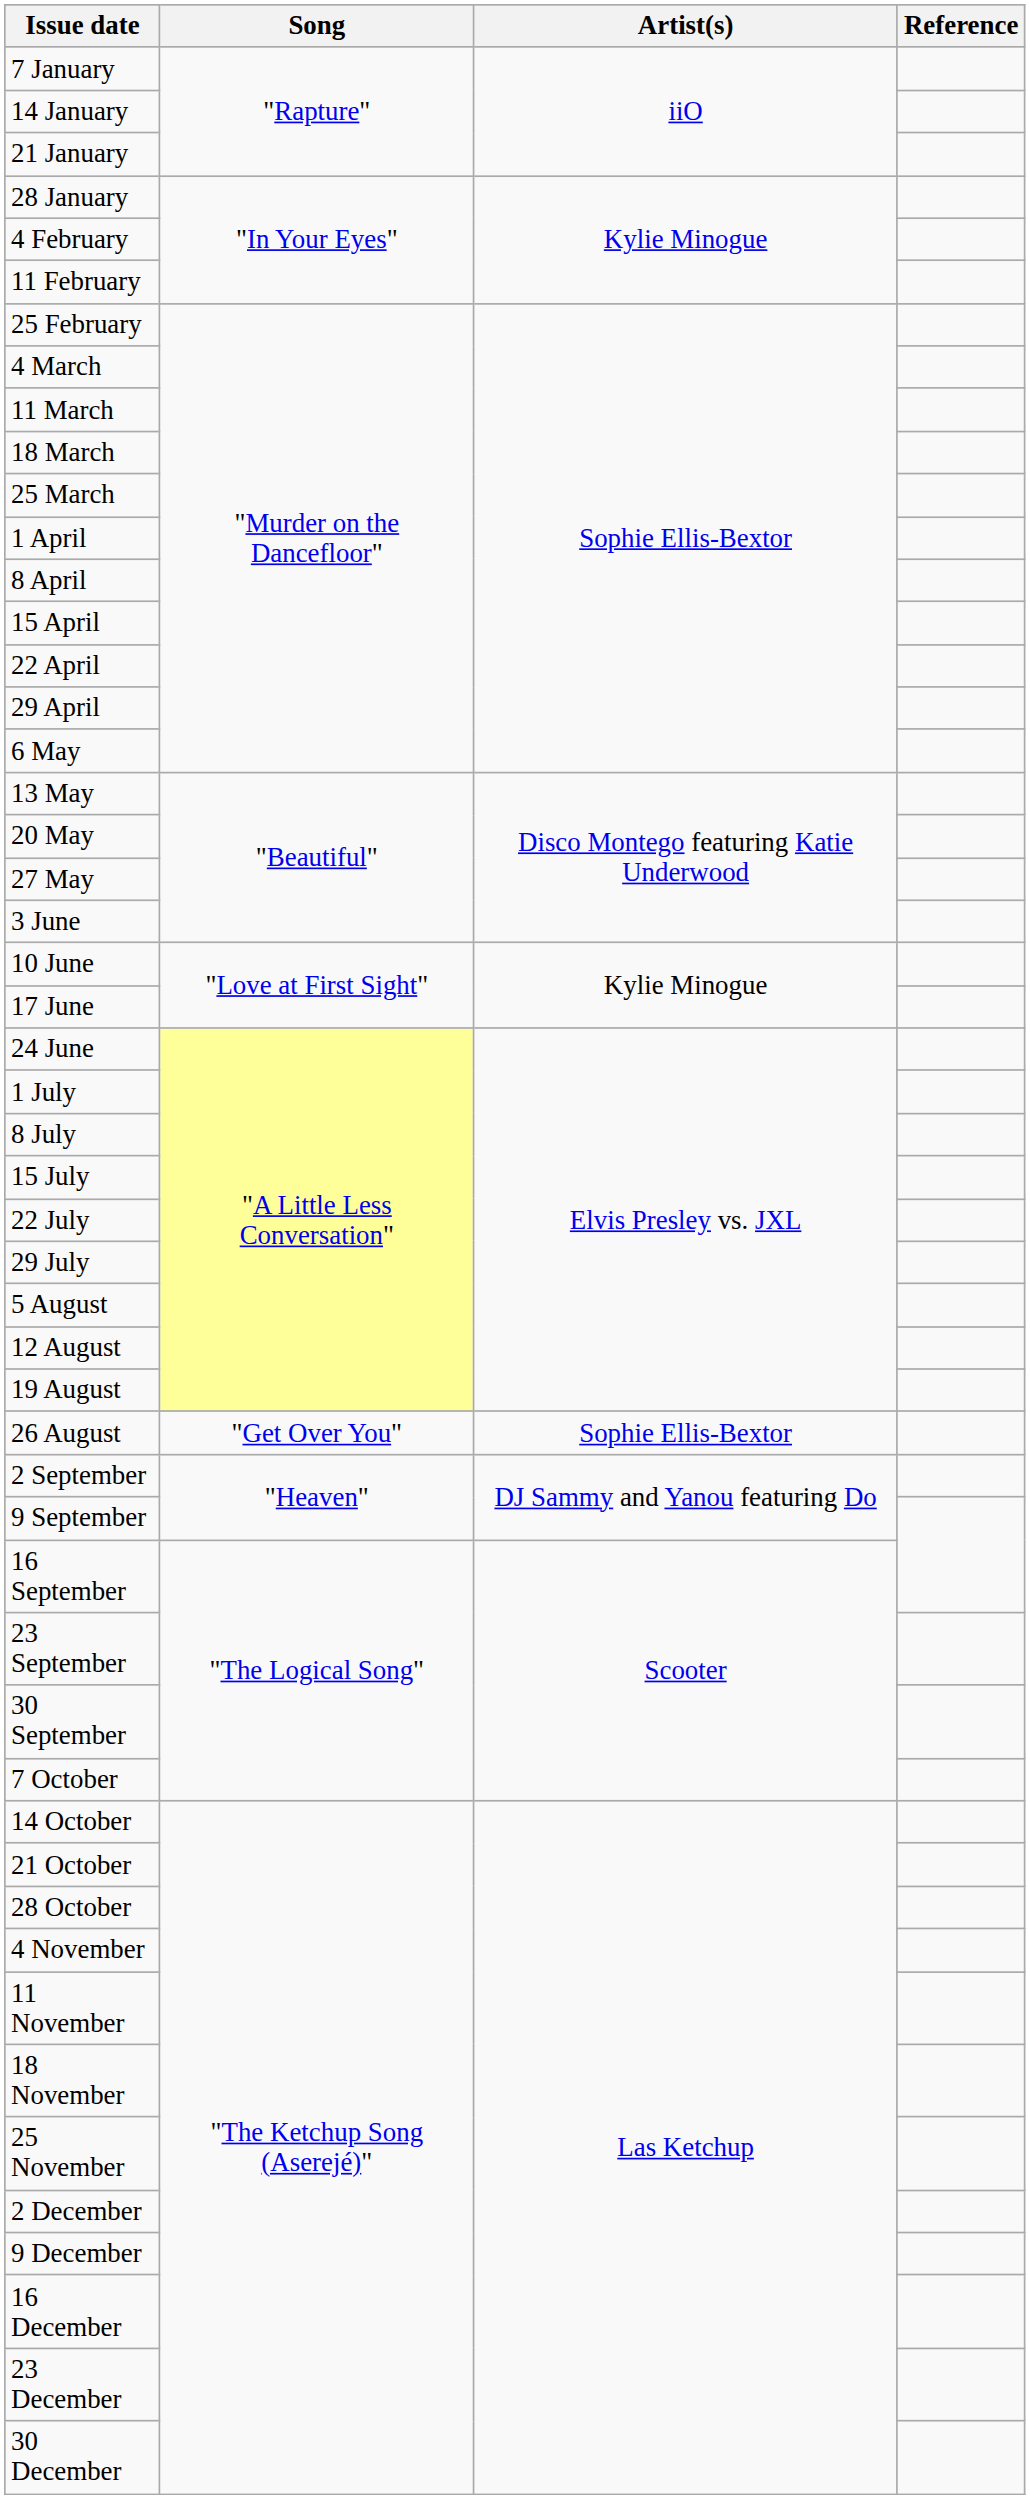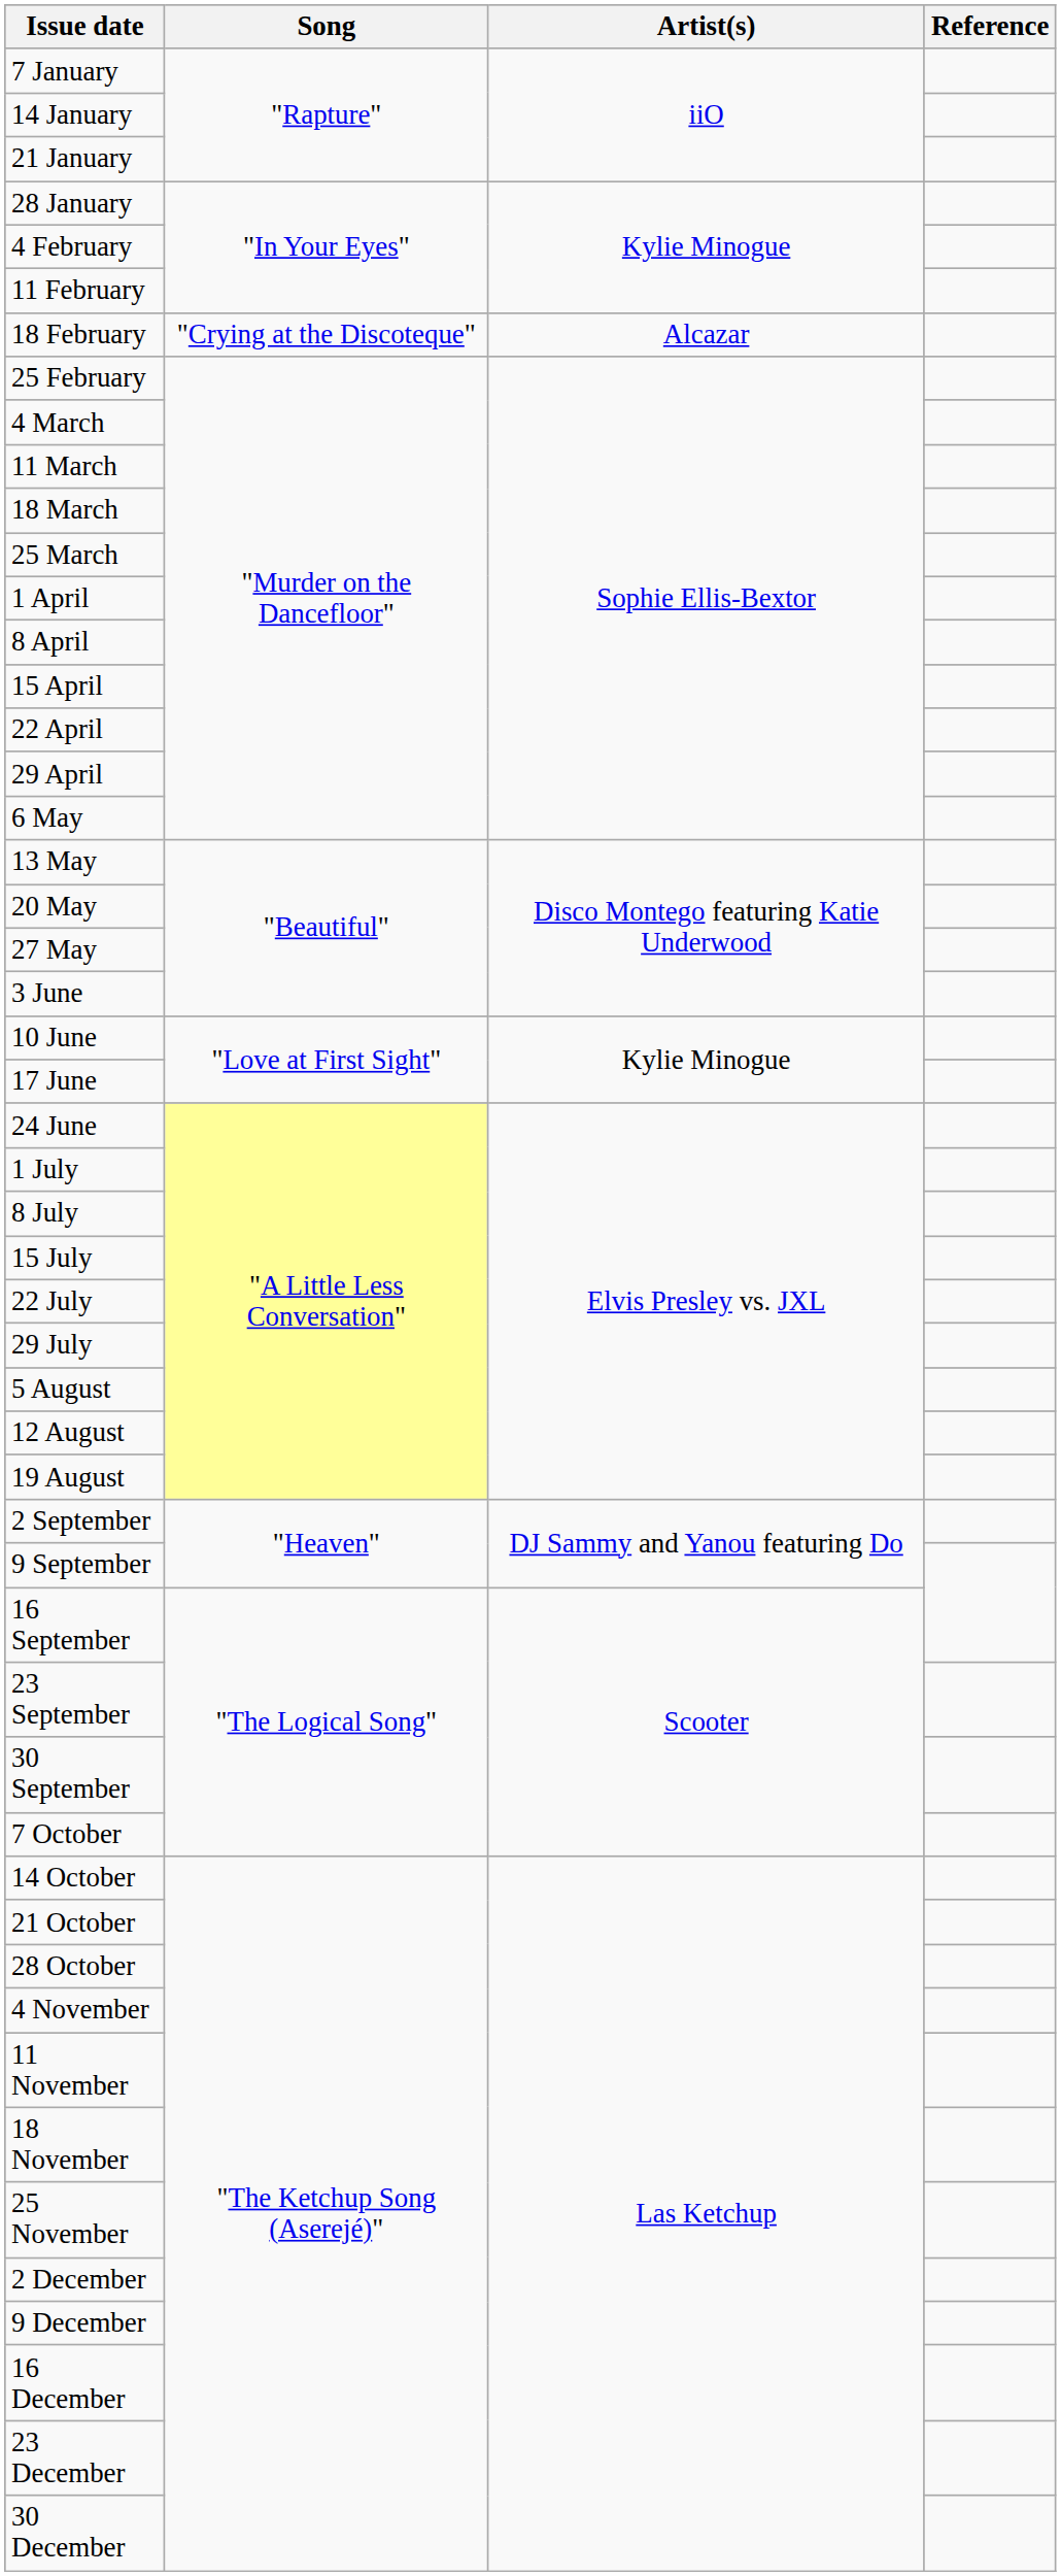+ row: 18 February | "Crying at the Discoteque" | Alcazar
- row: 26 August | "Get Over You" | Sophie Ellis-Bextor
